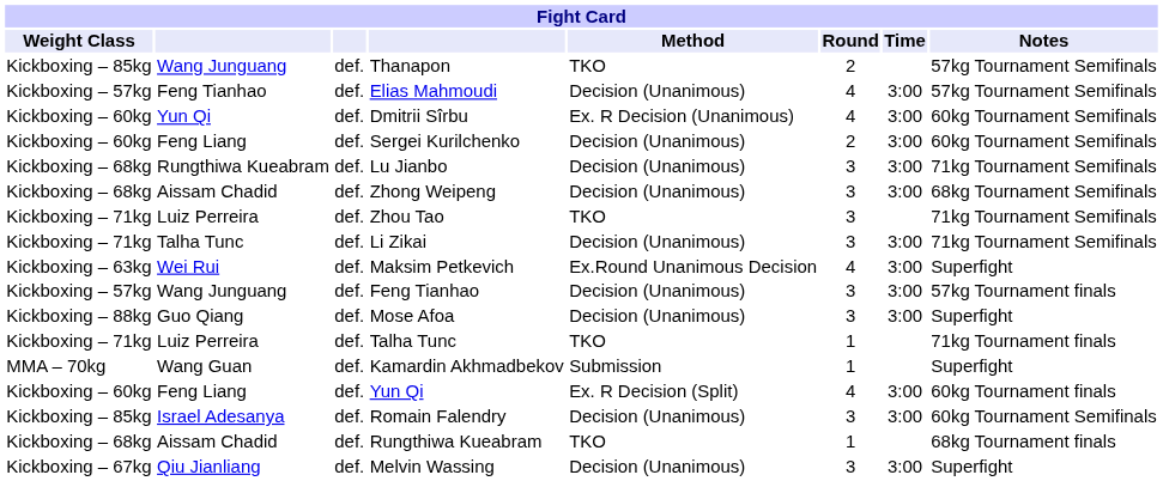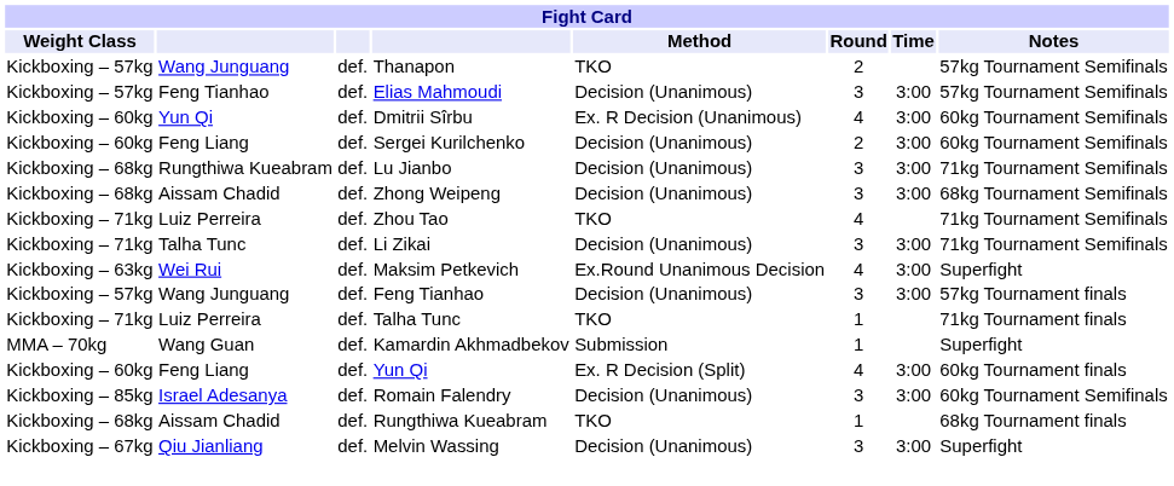Thanapon | Weight Class: Kickboxing – 85kg -> Kickboxing – 57kg
Elias Mahmoudi | Round: 4 -> 3
Zhou Tao | Round: 3 -> 4
- row: Kickboxing – 88kg | Guo Qiang | def. | Mose Afoa | Decision (Unanimous) | 3 | 3:00 | Superfight
